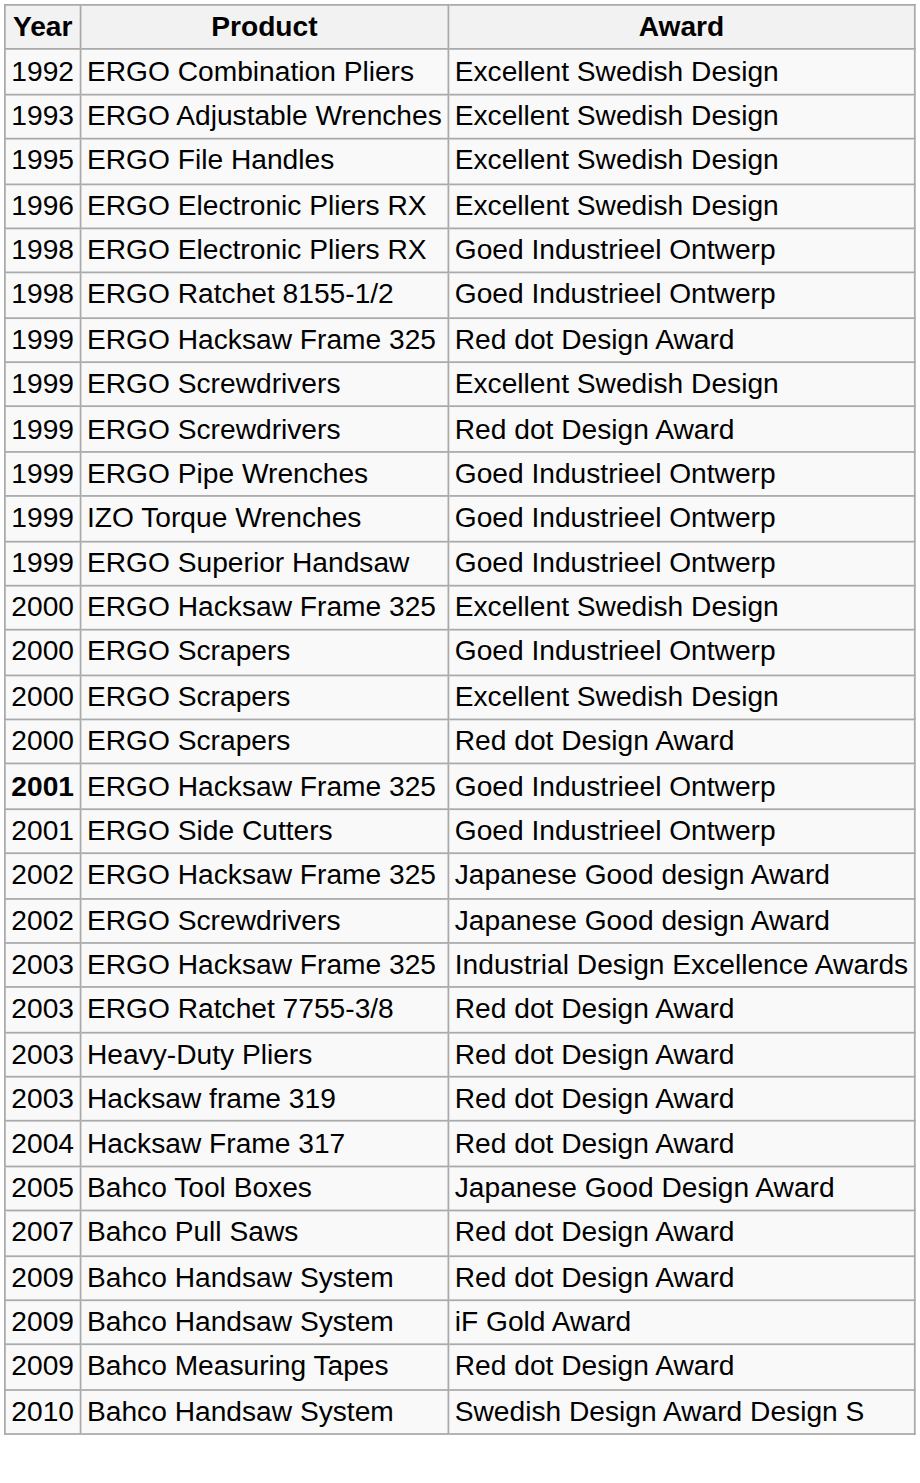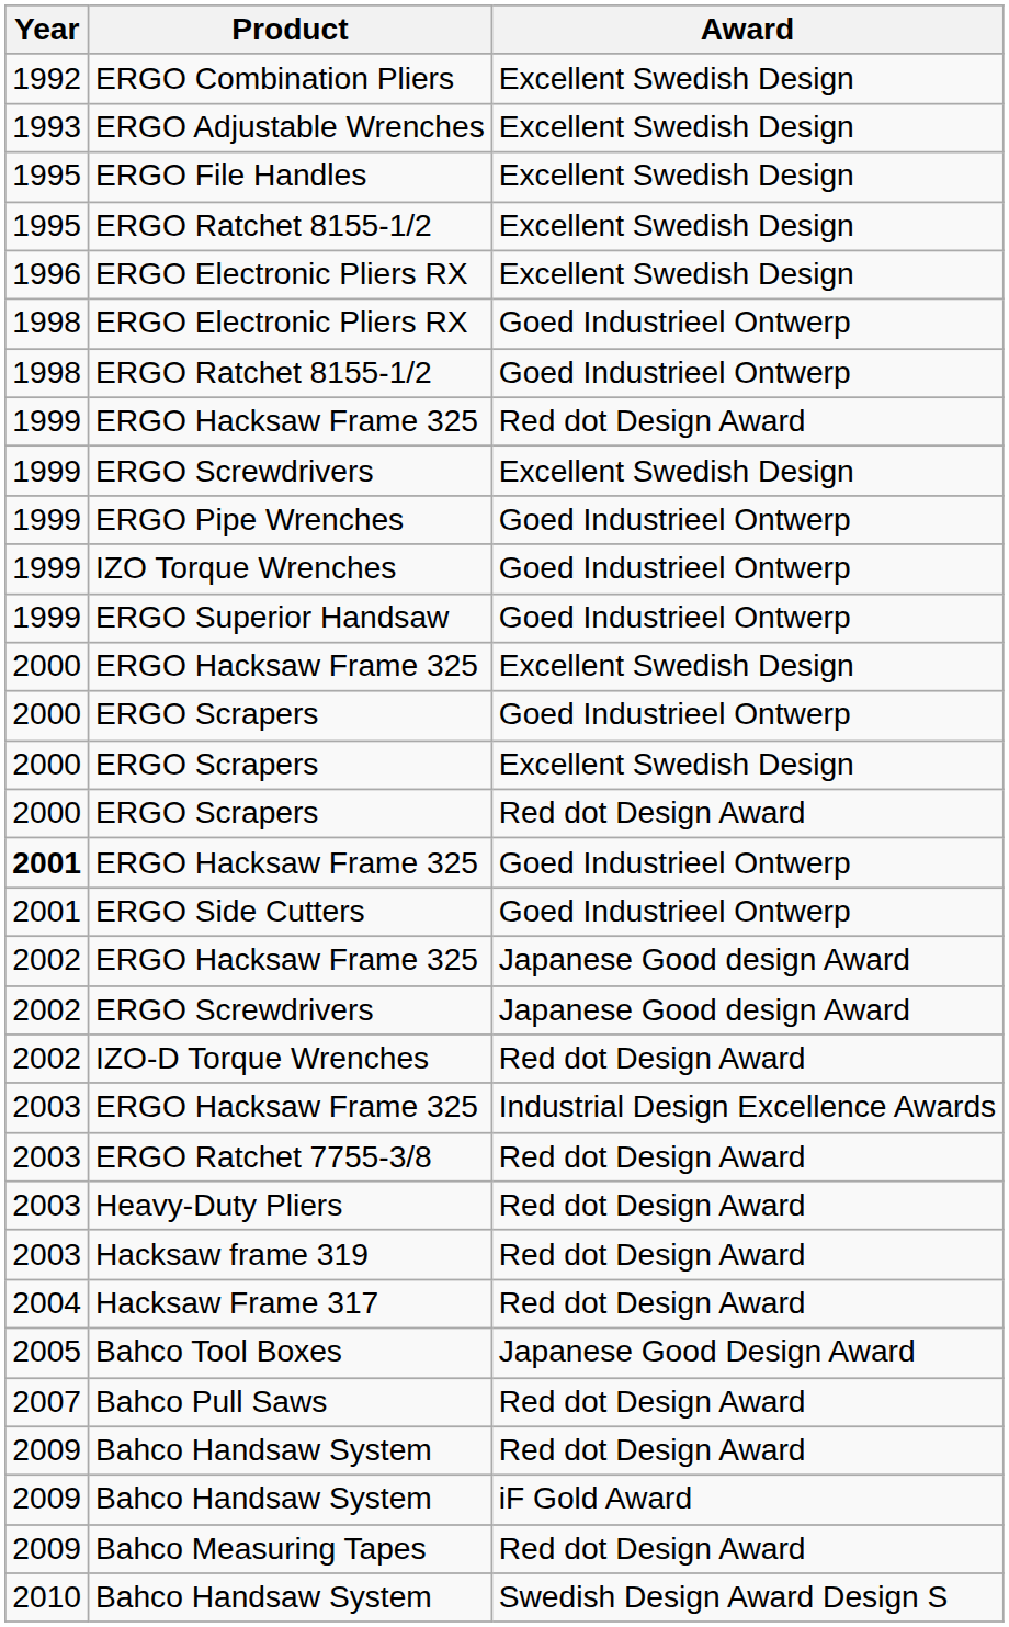+ row: 1995 | ERGO Ratchet 8155-1/2 | Excellent Swedish Design
- row: 1999 | ERGO Screwdrivers | Red dot Design Award
+ row: 2002 | IZO-D Torque Wrenches | Red dot Design Award
